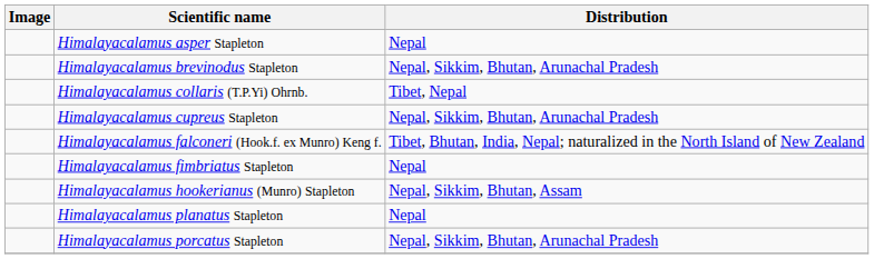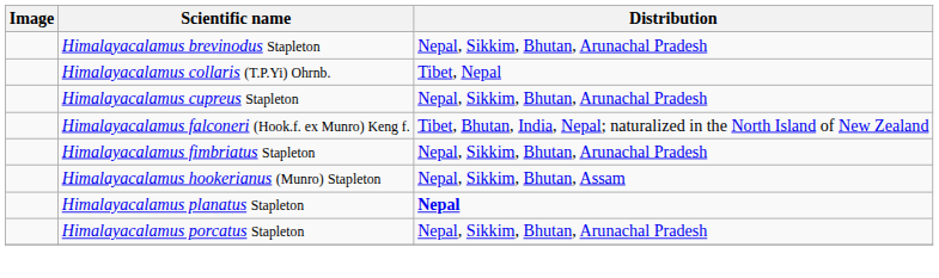- row: Himalayacalamus asper Stapleton | Nepal
Himalayacalamus fimbriatus Stapleton | Distribution: Nepal -> Nepal, Sikkim, Bhutan, Arunachal Pradesh
Himalayacalamus planatus Stapleton | Distribution: normal -> bold
